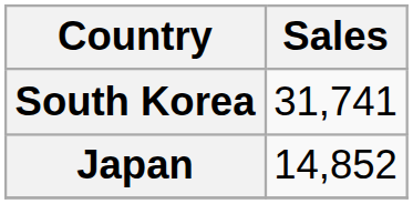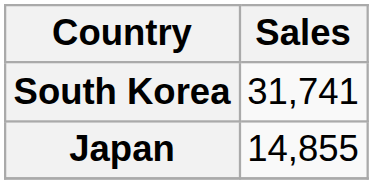Japan | Sales: 14,852 -> 14,855
